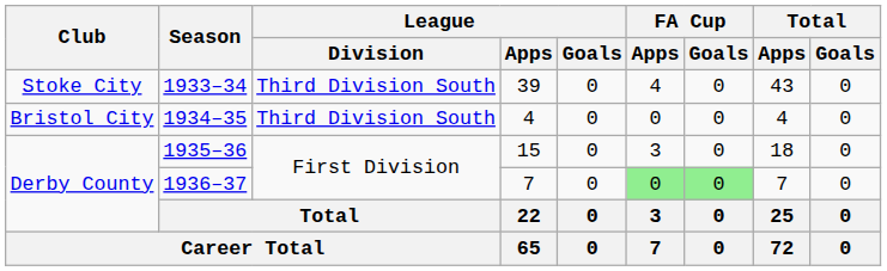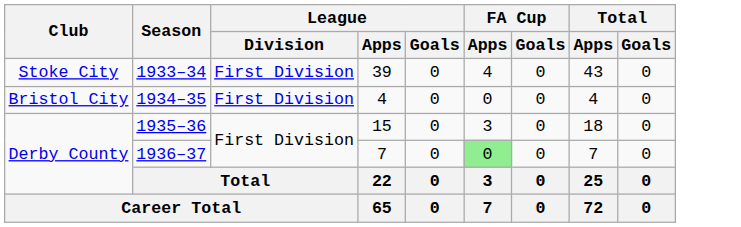1933–34 | League / Division: Third Division South -> First Division
1934–35 | League / Division: Third Division South -> First Division
1936–37 | FA Cup / Goals: lightgreen background -> no background
